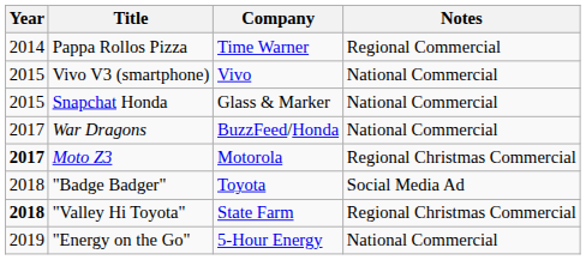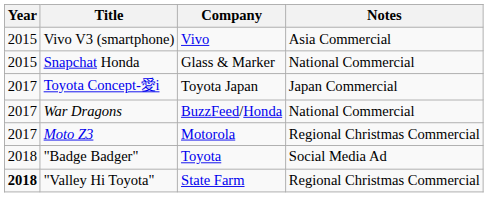- row: 2014 | Pappa Rollos Pizza | Time Warner | Regional Commercial
Vivo V3 (smartphone) | Notes: National Commercial -> Asia Commercial
+ row: 2017 | Toyota Concept-愛i | Toyota Japan | Japan Commercial
Moto Z3 | Year: bold -> normal
- row: 2019 | "Energy on the Go" | 5-Hour Energy | National Commercial
